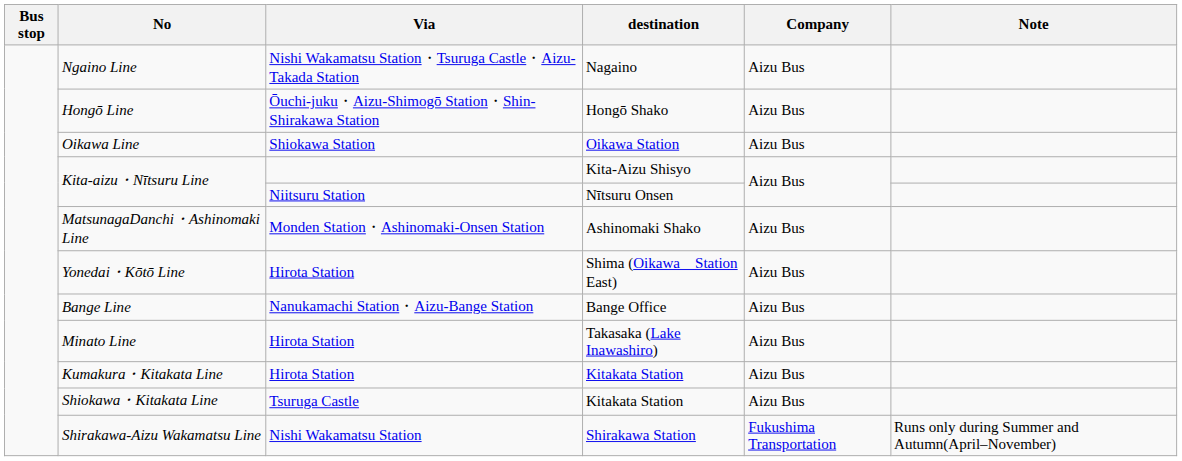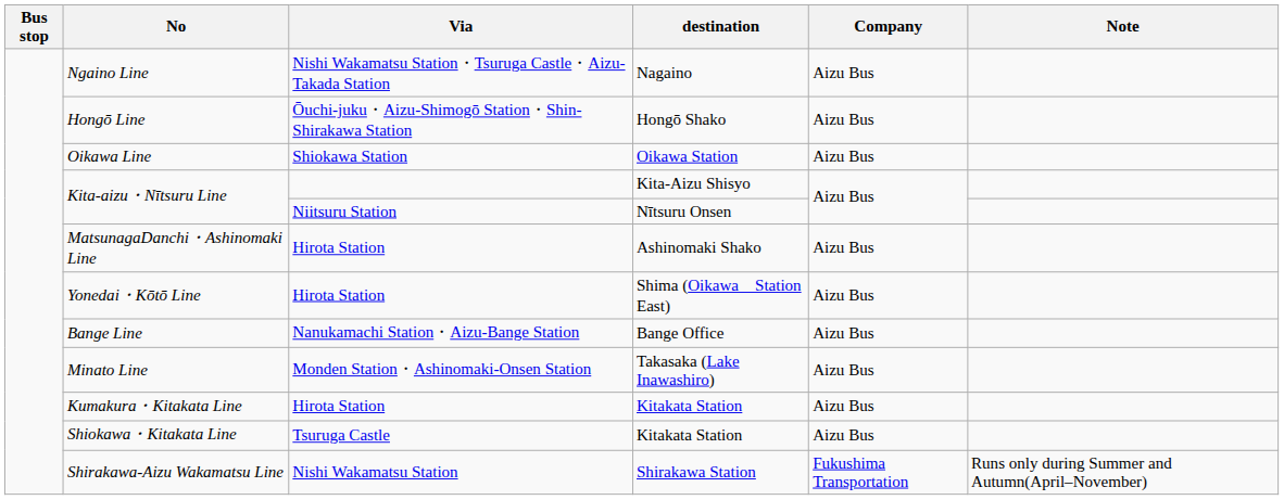MatsunagaDanchi・Ashinomaki Line | Via: Monden Station・Ashinomaki-Onsen Station -> Hirota Station
Minato Line | Via: Hirota Station -> Monden Station・Ashinomaki-Onsen Station
